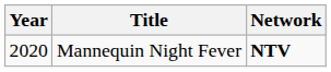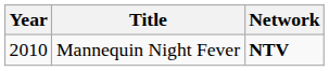Mannequin Night Fever | Year: 2020 -> 2010
